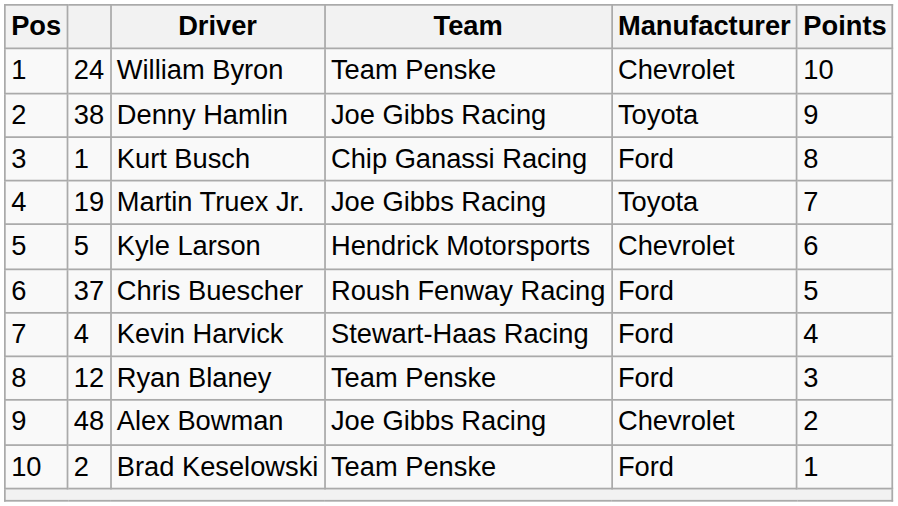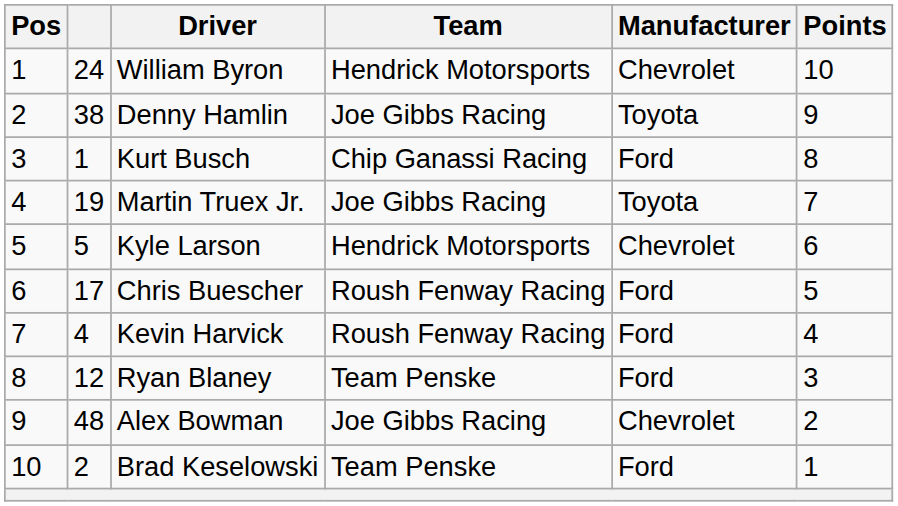William Byron | Team: Team Penske -> Hendrick Motorsports
Chris Buescher | column 2: 37 -> 17
Kevin Harvick | Team: Stewart-Haas Racing -> Roush Fenway Racing
